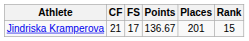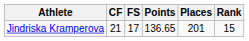Jindriska Kramperova | Points: 136.67 -> 136.65
